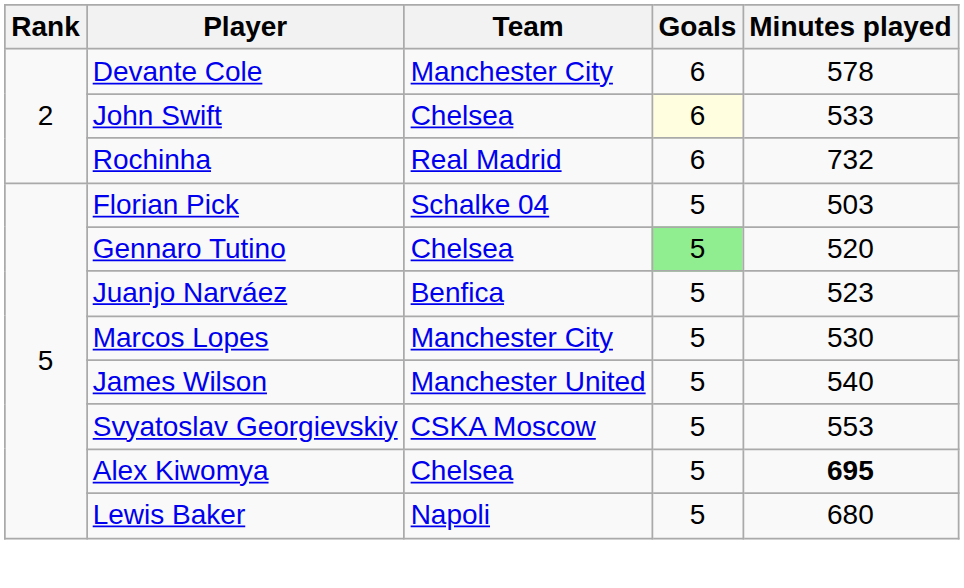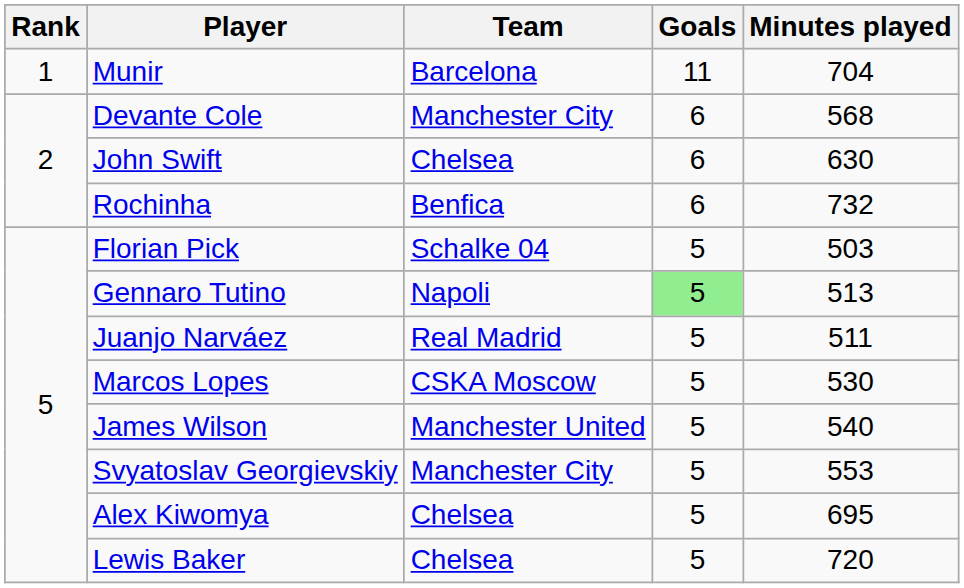+ row: 1 | Munir | Barcelona | 11 | 704
Devante Cole | Minutes played: 578 -> 568
John Swift | Goals: lightyellow background -> no background
John Swift | Minutes played: 533 -> 630
Rochinha | Team: Real Madrid -> Benfica
Gennaro Tutino | Team: Chelsea -> Napoli
Gennaro Tutino | Minutes played: 520 -> 513
Juanjo Narváez | Team: Benfica -> Real Madrid
Juanjo Narváez | Minutes played: 523 -> 511
Marcos Lopes | Team: Manchester City -> CSKA Moscow
Svyatoslav Georgievskiy | Team: CSKA Moscow -> Manchester City
Alex Kiwomya | Minutes played: bold -> normal
Lewis Baker | Team: Napoli -> Chelsea
Lewis Baker | Minutes played: 680 -> 720
